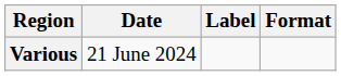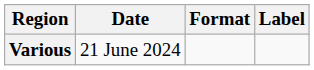columns swapped: Format <-> Label
